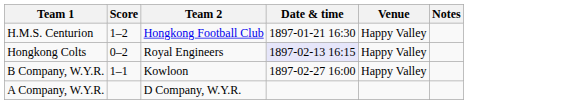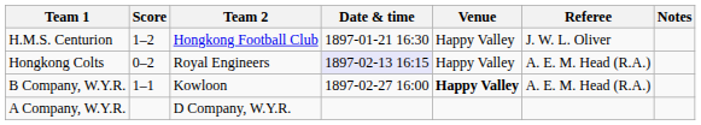+ column: Referee | J. W. L. Oliver | A. E. M. Head (R.A.) | A. E. M. Head (R.A.)
B Company, W.Y.R. | Venue: normal -> bold
